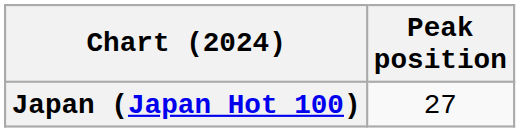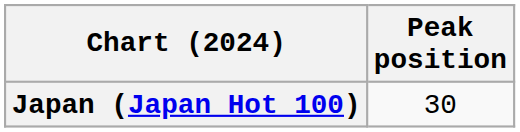Japan (Japan Hot 100) | Peak position: 27 -> 30
